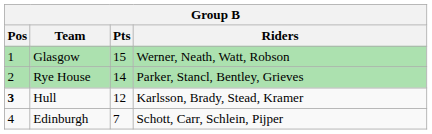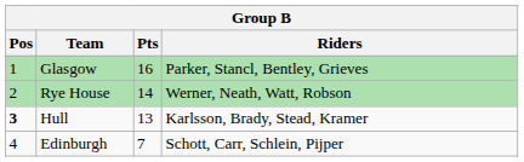Glasgow | Pts: 15 -> 16
Glasgow | Riders: Werner, Neath, Watt, Robson -> Parker, Stancl, Bentley, Grieves
Rye House | Riders: Parker, Stancl, Bentley, Grieves -> Werner, Neath, Watt, Robson
Hull | Pts: 12 -> 13
